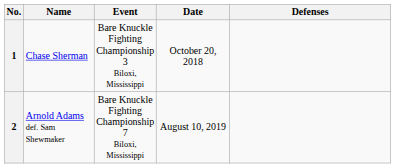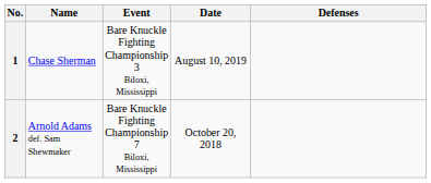1 | Date: October 20, 2018 -> August 10, 2019
2 | Date: August 10, 2019 -> October 20, 2018
